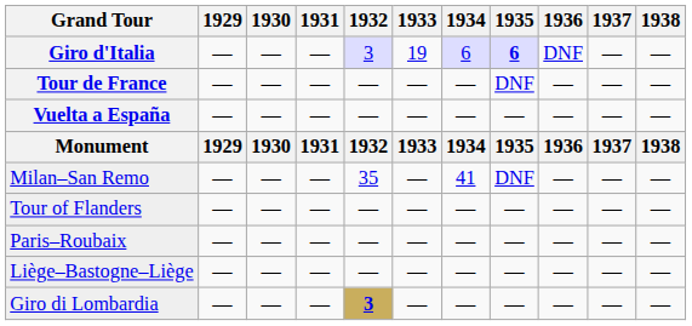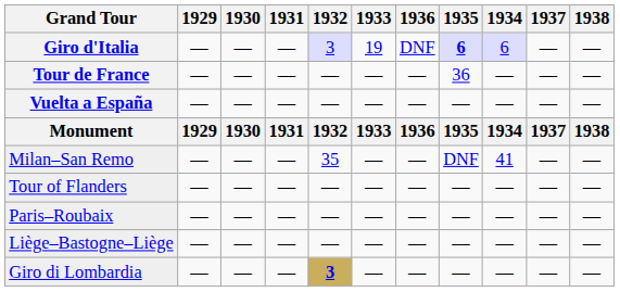columns swapped: 1934 <-> 1936
Tour de France | 1935: DNF -> 36
